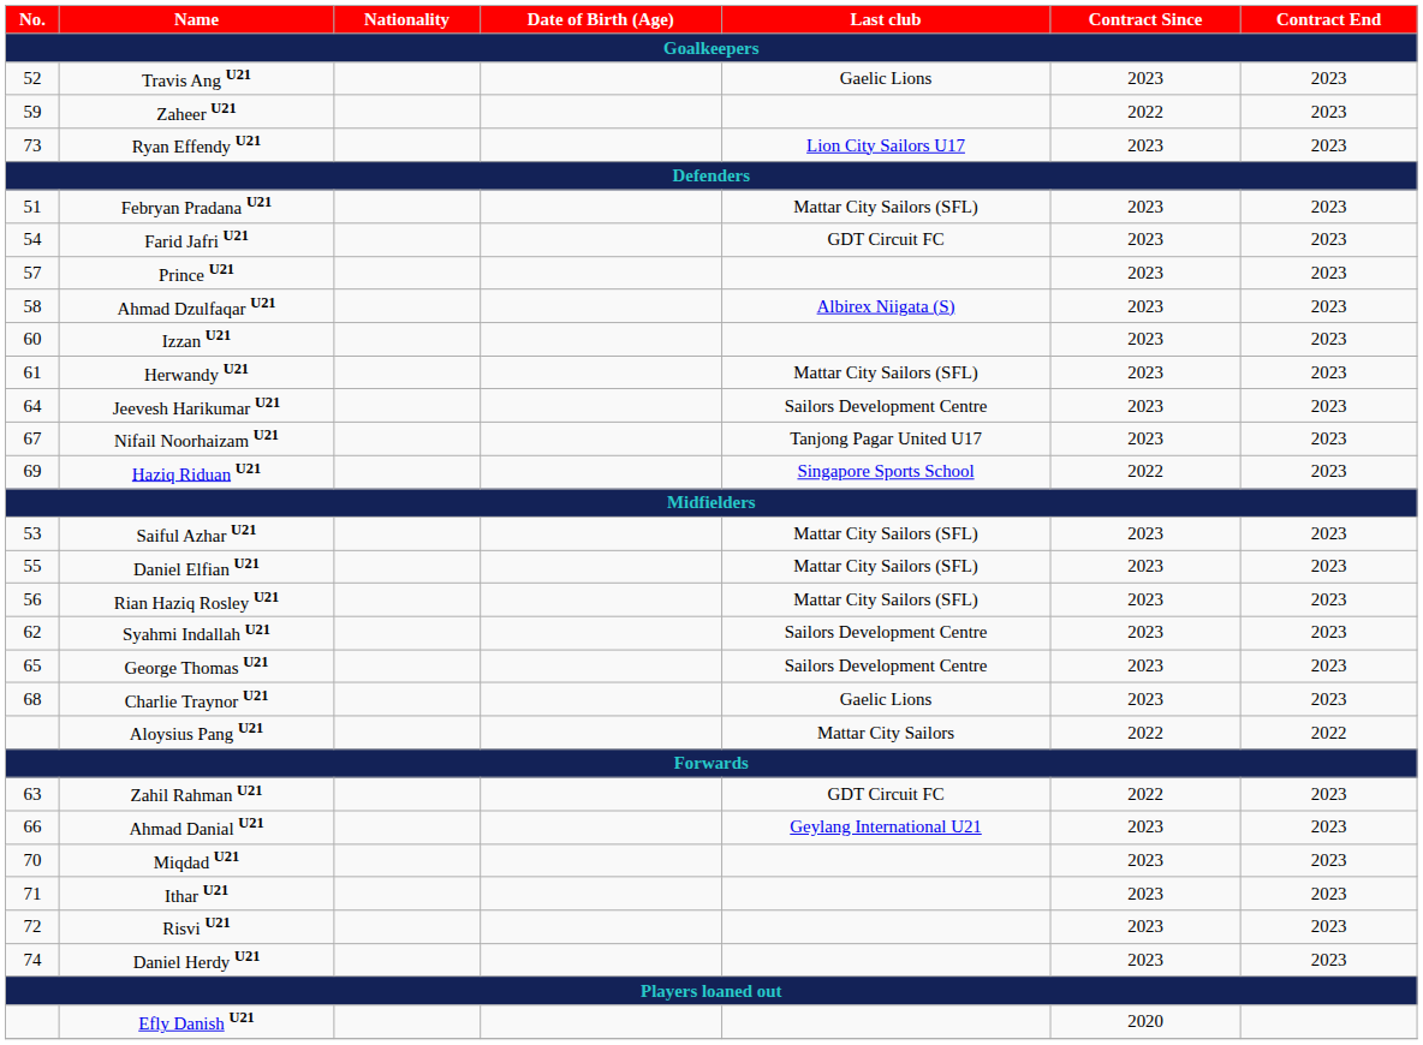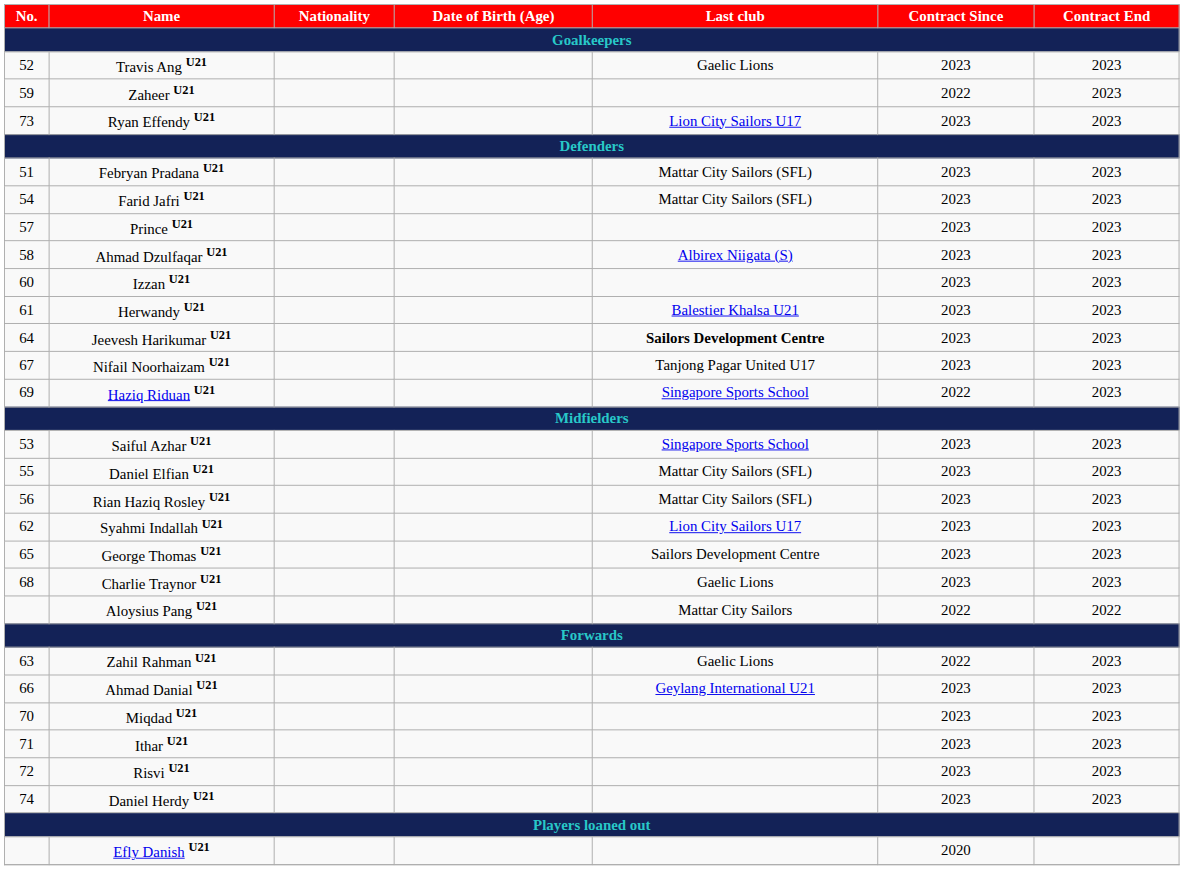Farid Jafri U21 | Last club: GDT Circuit FC -> Mattar City Sailors (SFL)
Herwandy U21 | Last club: Mattar City Sailors (SFL) -> Balestier Khalsa U21
Jeevesh Harikumar U21 | Last club: normal -> bold
Saiful Azhar U21 | Last club: Mattar City Sailors (SFL) -> Singapore Sports School
Syahmi Indallah U21 | Last club: Sailors Development Centre -> Lion City Sailors U17
Zahil Rahman U21 | Last club: GDT Circuit FC -> Gaelic Lions
